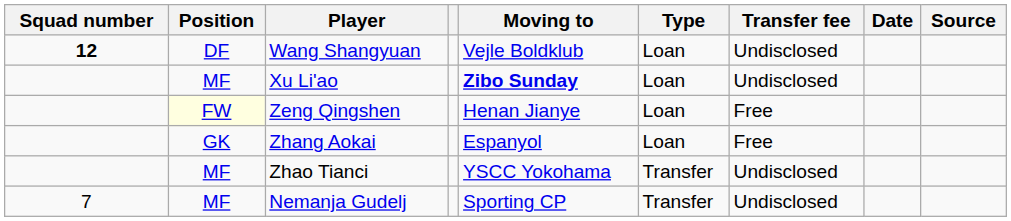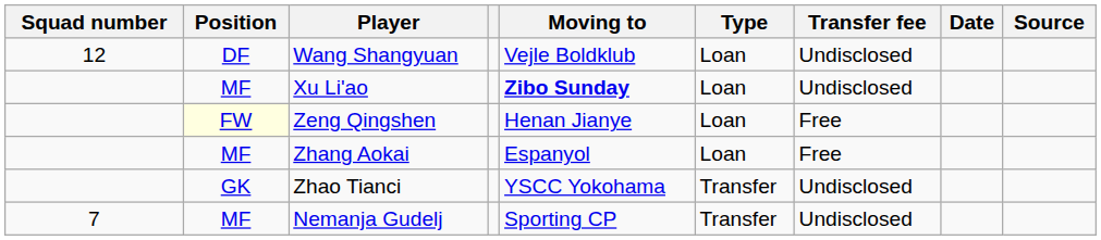Wang Shangyuan | Squad number: bold -> normal
Zhang Aokai | Position: GK -> MF
Zhao Tianci | Position: MF -> GK
